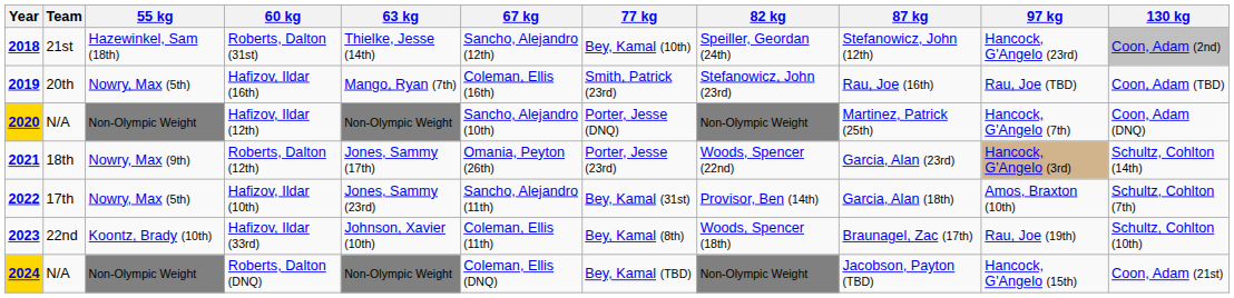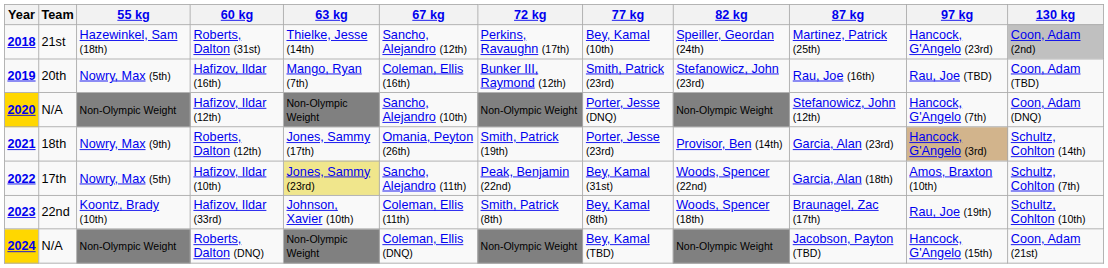+ column: 72 kg | Perkins, Ravaughn (17th) | Bunker III, Raymond (12th) | Non-Olympic Weight | Smith, Patrick (19th) | Peak, Benjamin (22nd) | Smith, Patrick (8th) | Non-Olympic Weight
Roberts, Dalton (31st) | 87 kg: Stefanowicz, John (12th) -> Martinez, Patrick (25th)
Hafizov, Ildar (12th) | 87 kg: Martinez, Patrick (25th) -> Stefanowicz, John (12th)
Roberts, Dalton (12th) | 82 kg: Woods, Spencer (22nd) -> Provisor, Ben (14th)
Hafizov, Ildar (10th) | 63 kg: no background -> khaki background
Hafizov, Ildar (10th) | 82 kg: Provisor, Ben (14th) -> Woods, Spencer (22nd)
